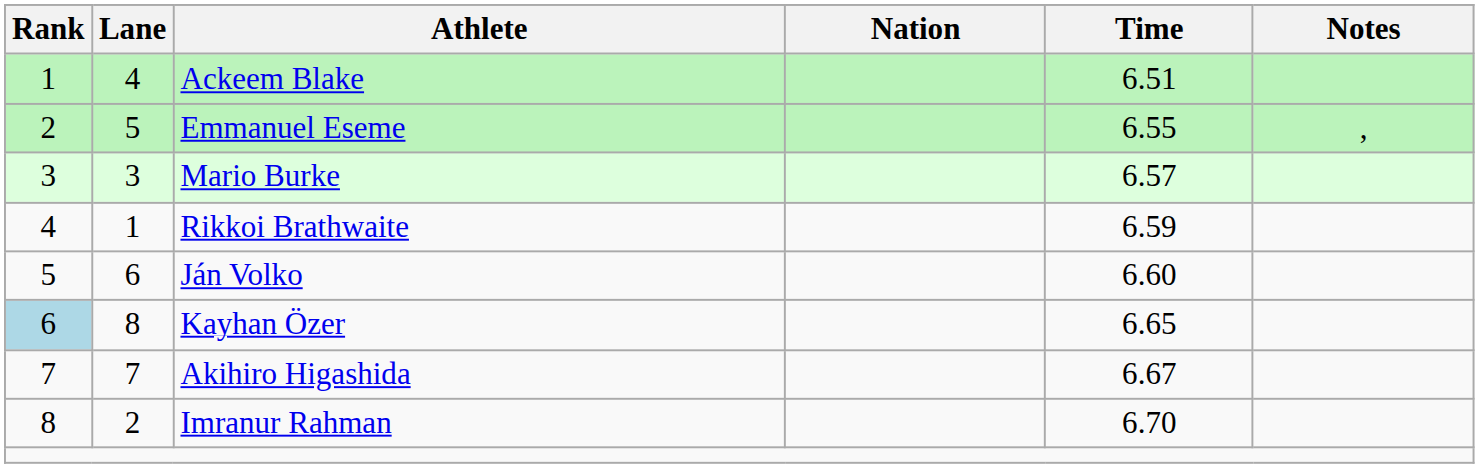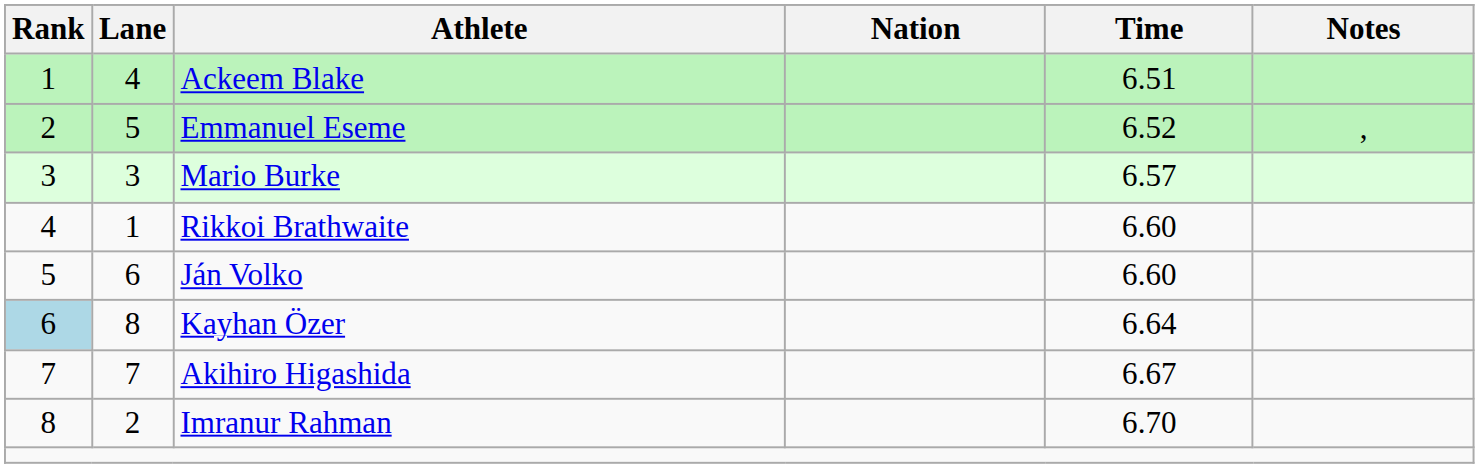Emmanuel Eseme | Time: 6.55 -> 6.52
Rikkoi Brathwaite | Time: 6.59 -> 6.60
Kayhan Özer | Time: 6.65 -> 6.64
